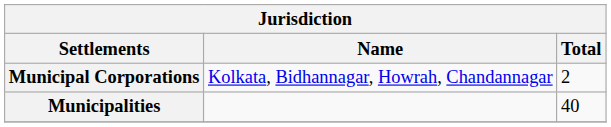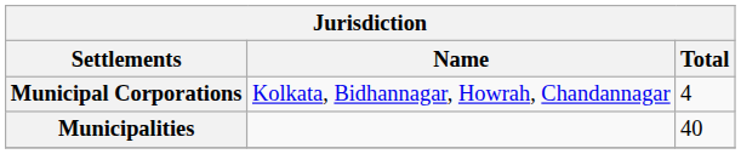Municipal Corporations | Total: 2 -> 4
